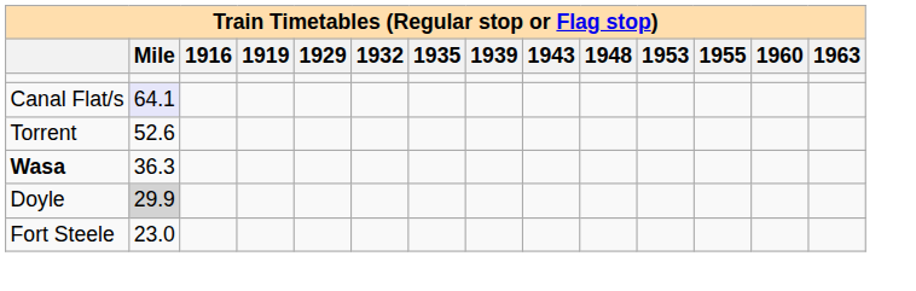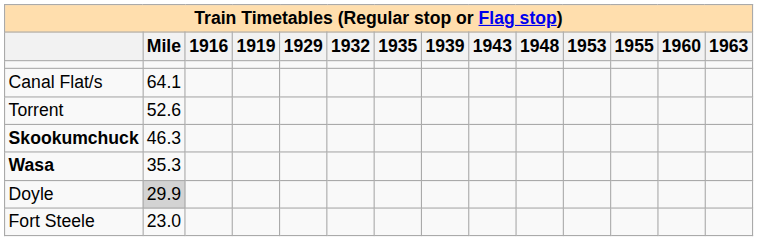Canal Flat/s | Mile: lavender background -> no background
+ row: Skookumchuck | 46.3
Wasa | Mile: 36.3 -> 35.3
